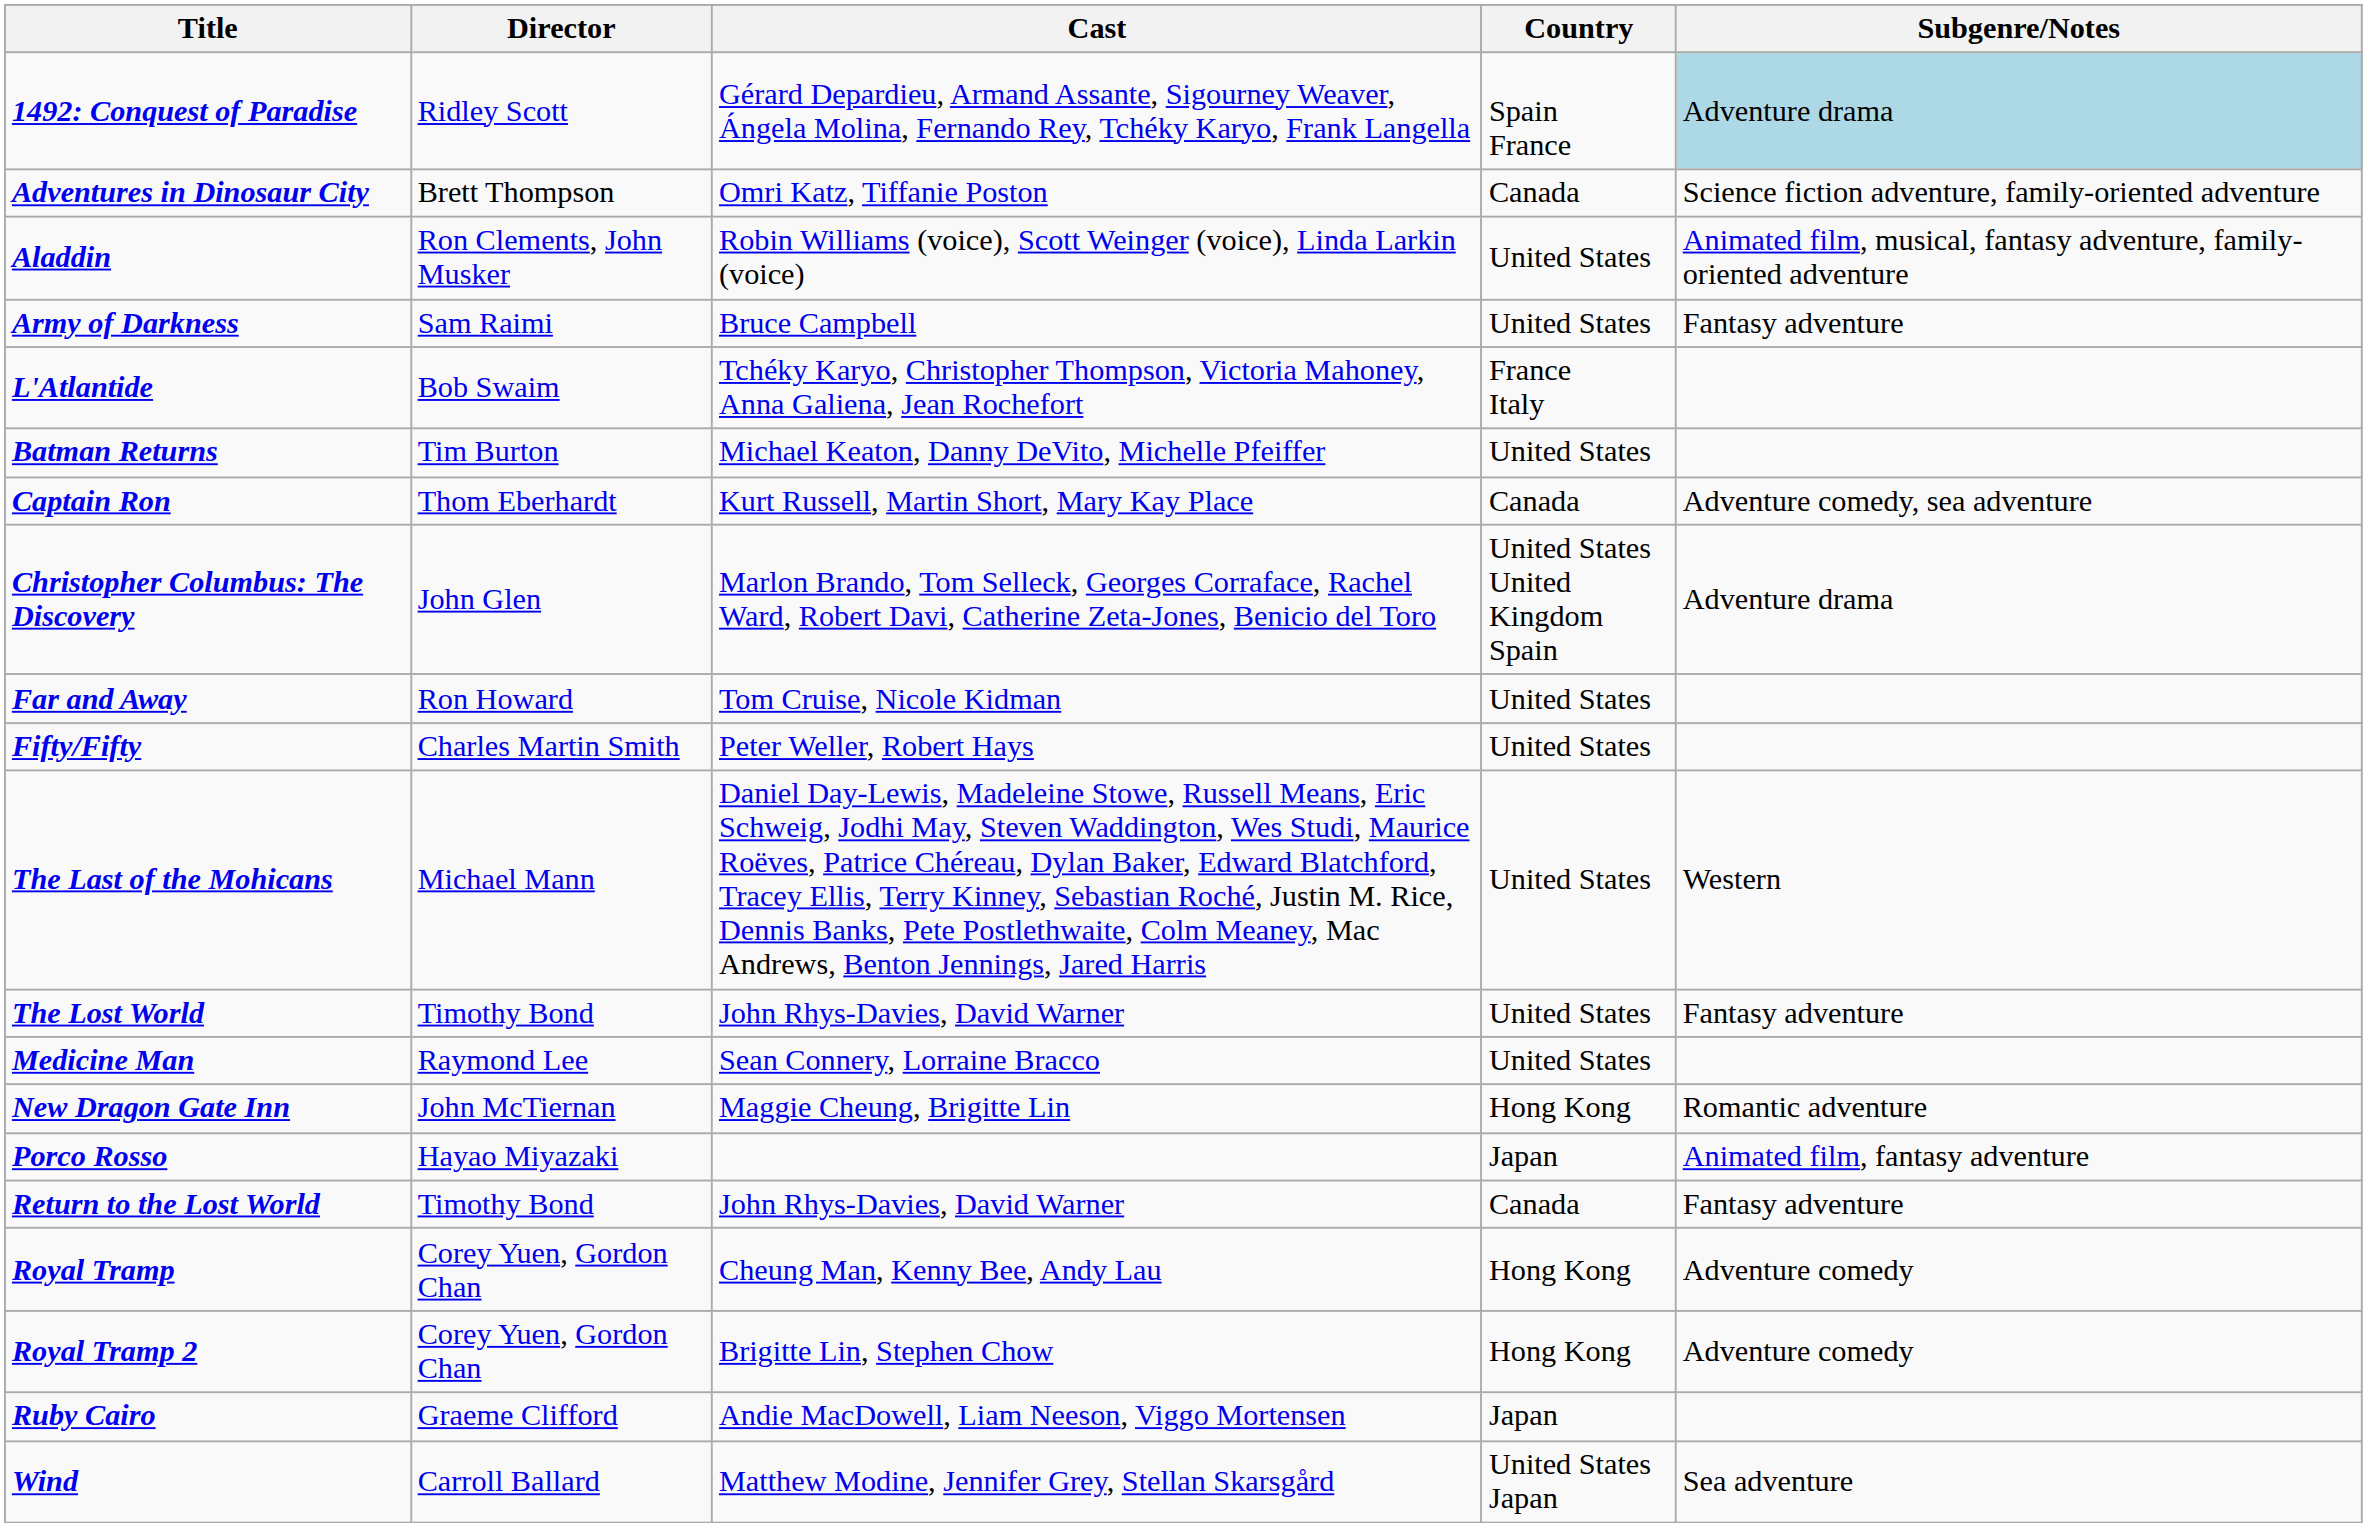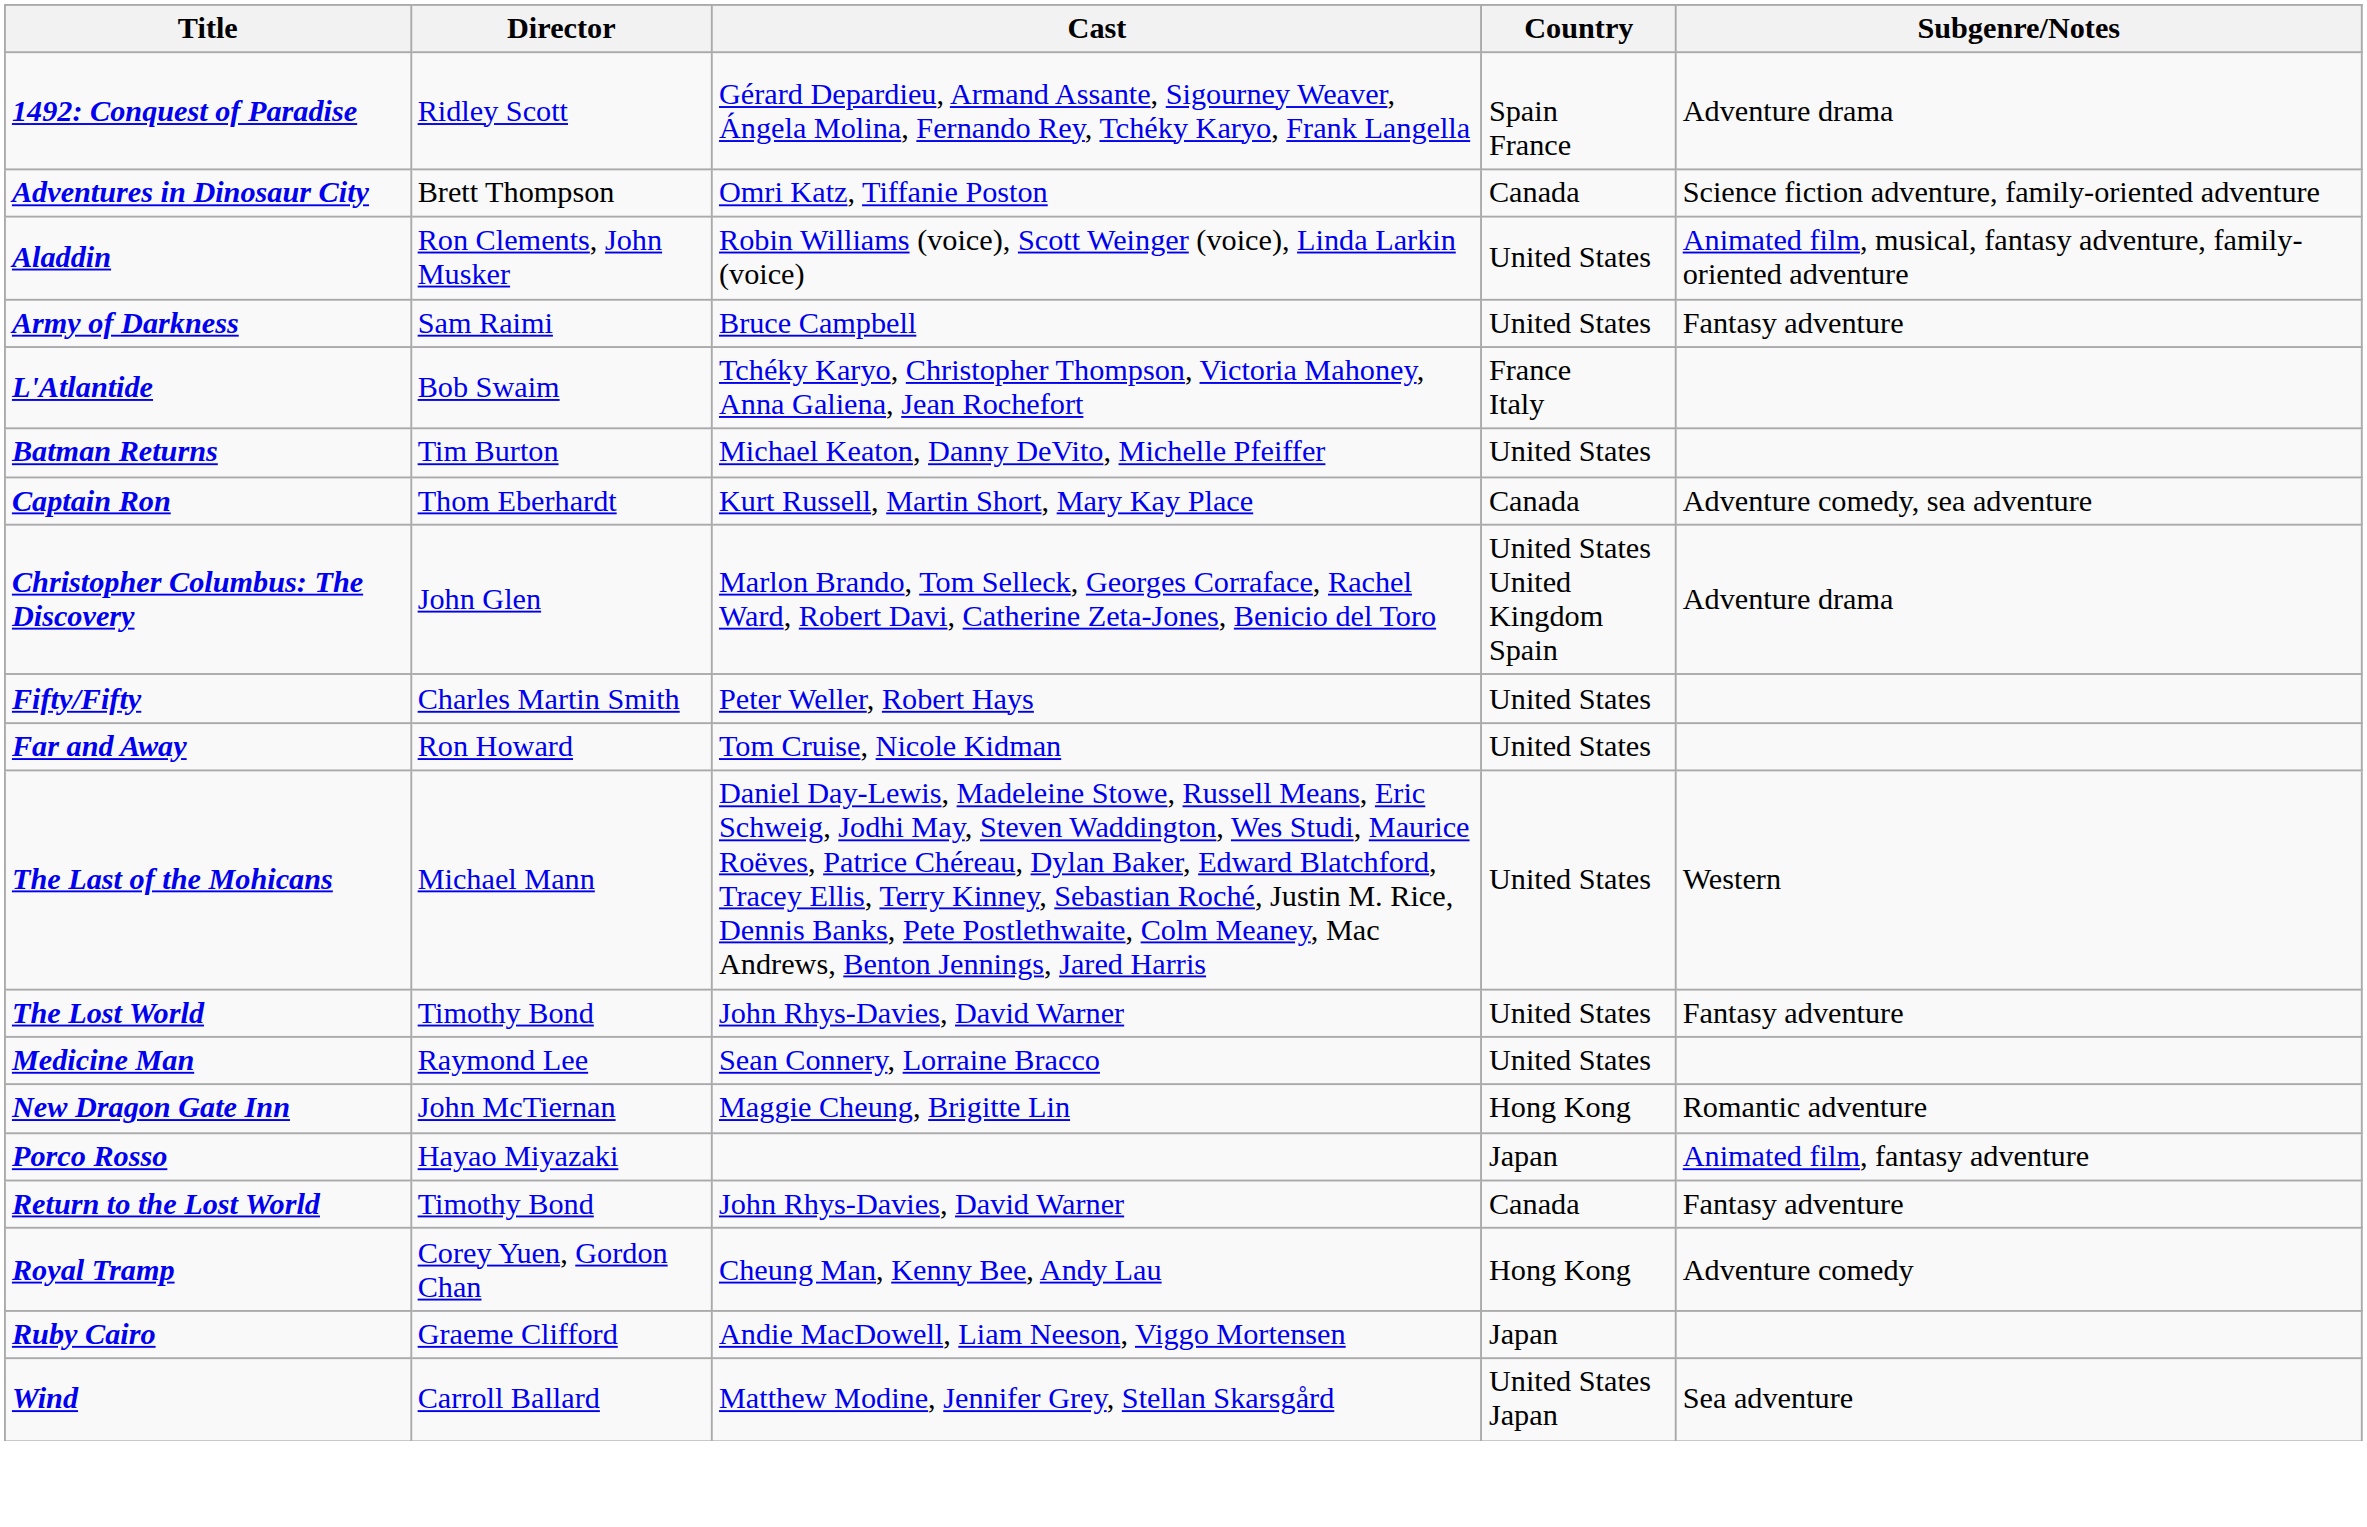1492: Conquest of Paradise | Subgenre/Notes: lightblue background -> no background
rows swapped: Far and Away <-> Fifty/Fifty
- row: Royal Tramp 2 | Corey Yuen, Gordon Chan | Brigitte Lin, Stephen Chow | Hong Kong | Adventure comedy
